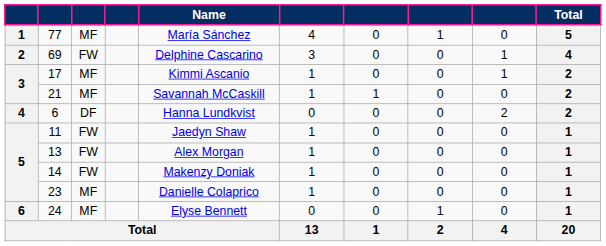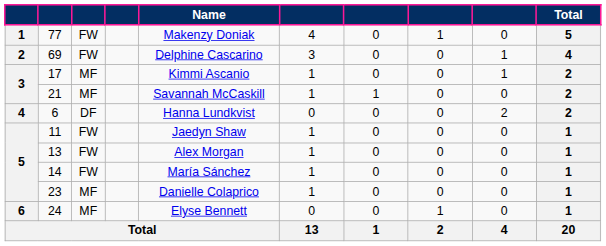77 | column 3: MF -> FW
77 | Name: María Sánchez -> Makenzy Doniak
14 | Name: Makenzy Doniak -> María Sánchez
